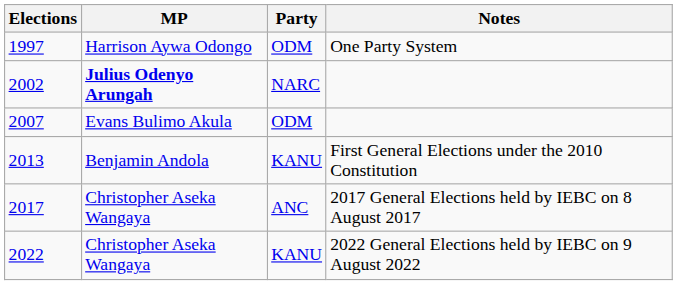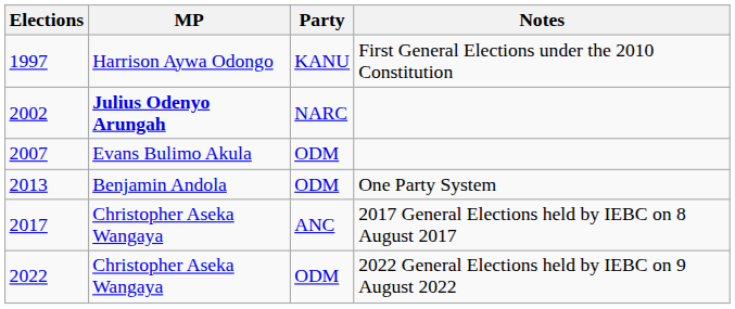1997 | Party: ODM -> KANU
1997 | Notes: One Party System -> First General Elections under the 2010 Constitution
2013 | Party: KANU -> ODM
2013 | Notes: First General Elections under the 2010 Constitution -> One Party System
2022 | Party: KANU -> ODM
